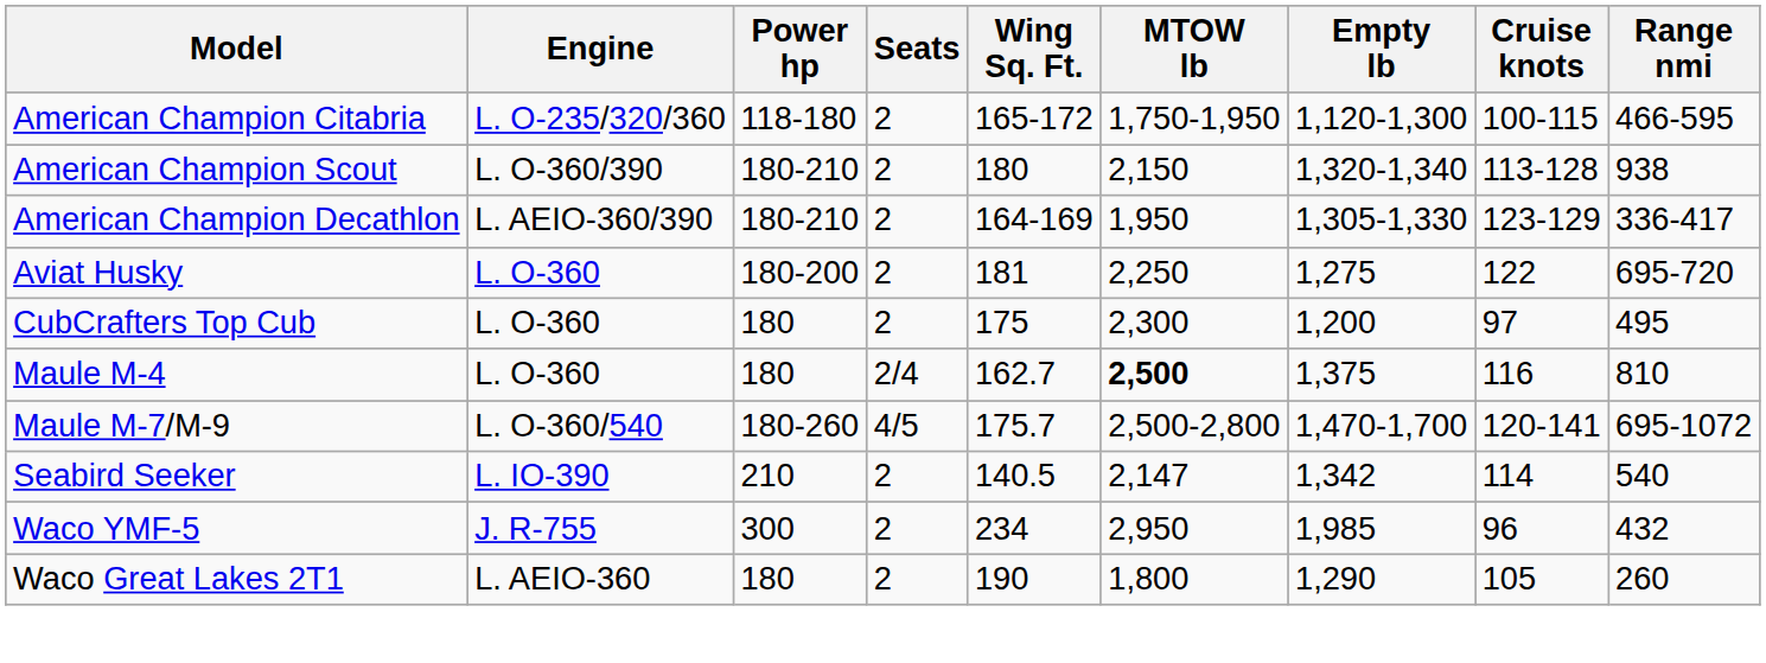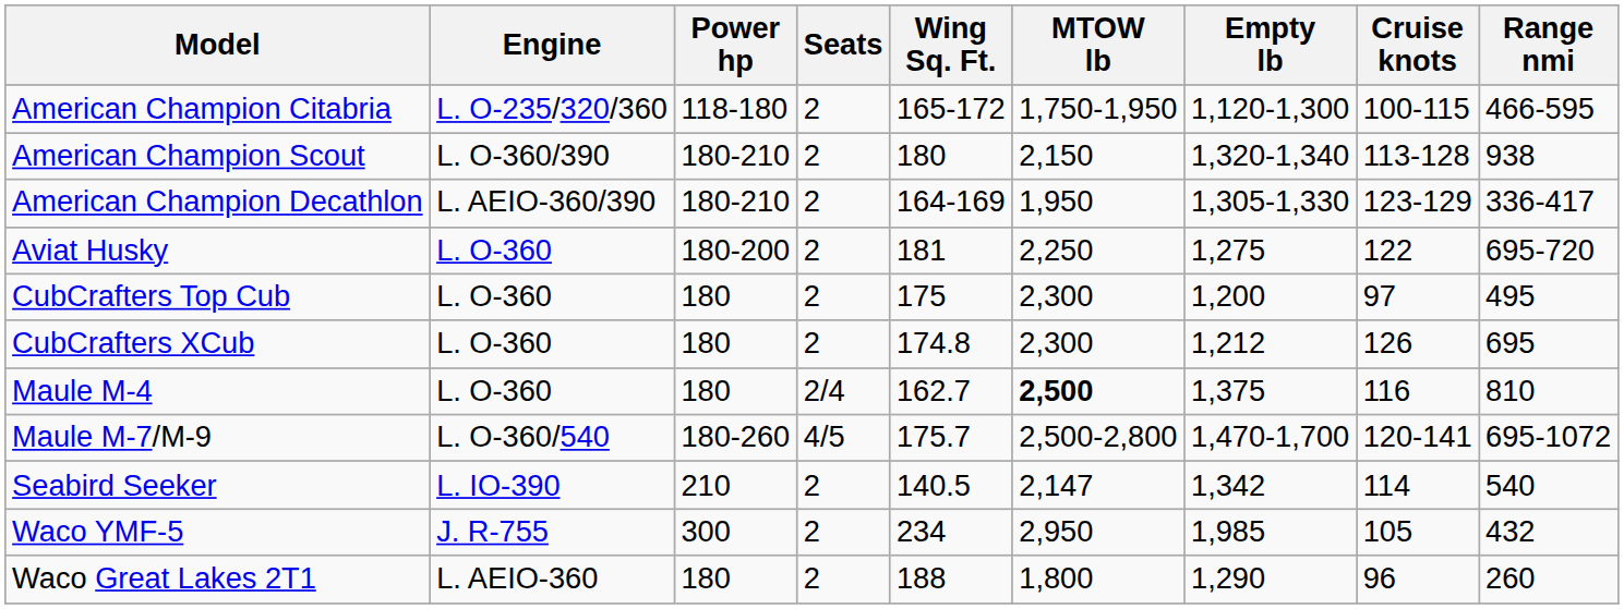+ row: CubCrafters XCub | L. O-360 | 180 | 2 | 174.8 | 2,300 | 1,212 | 126 | 695
Waco YMF-5 | Cruise knots: 96 -> 105
Waco Great Lakes 2T1 | Wing Sq. Ft.: 190 -> 188
Waco Great Lakes 2T1 | Cruise knots: 105 -> 96
